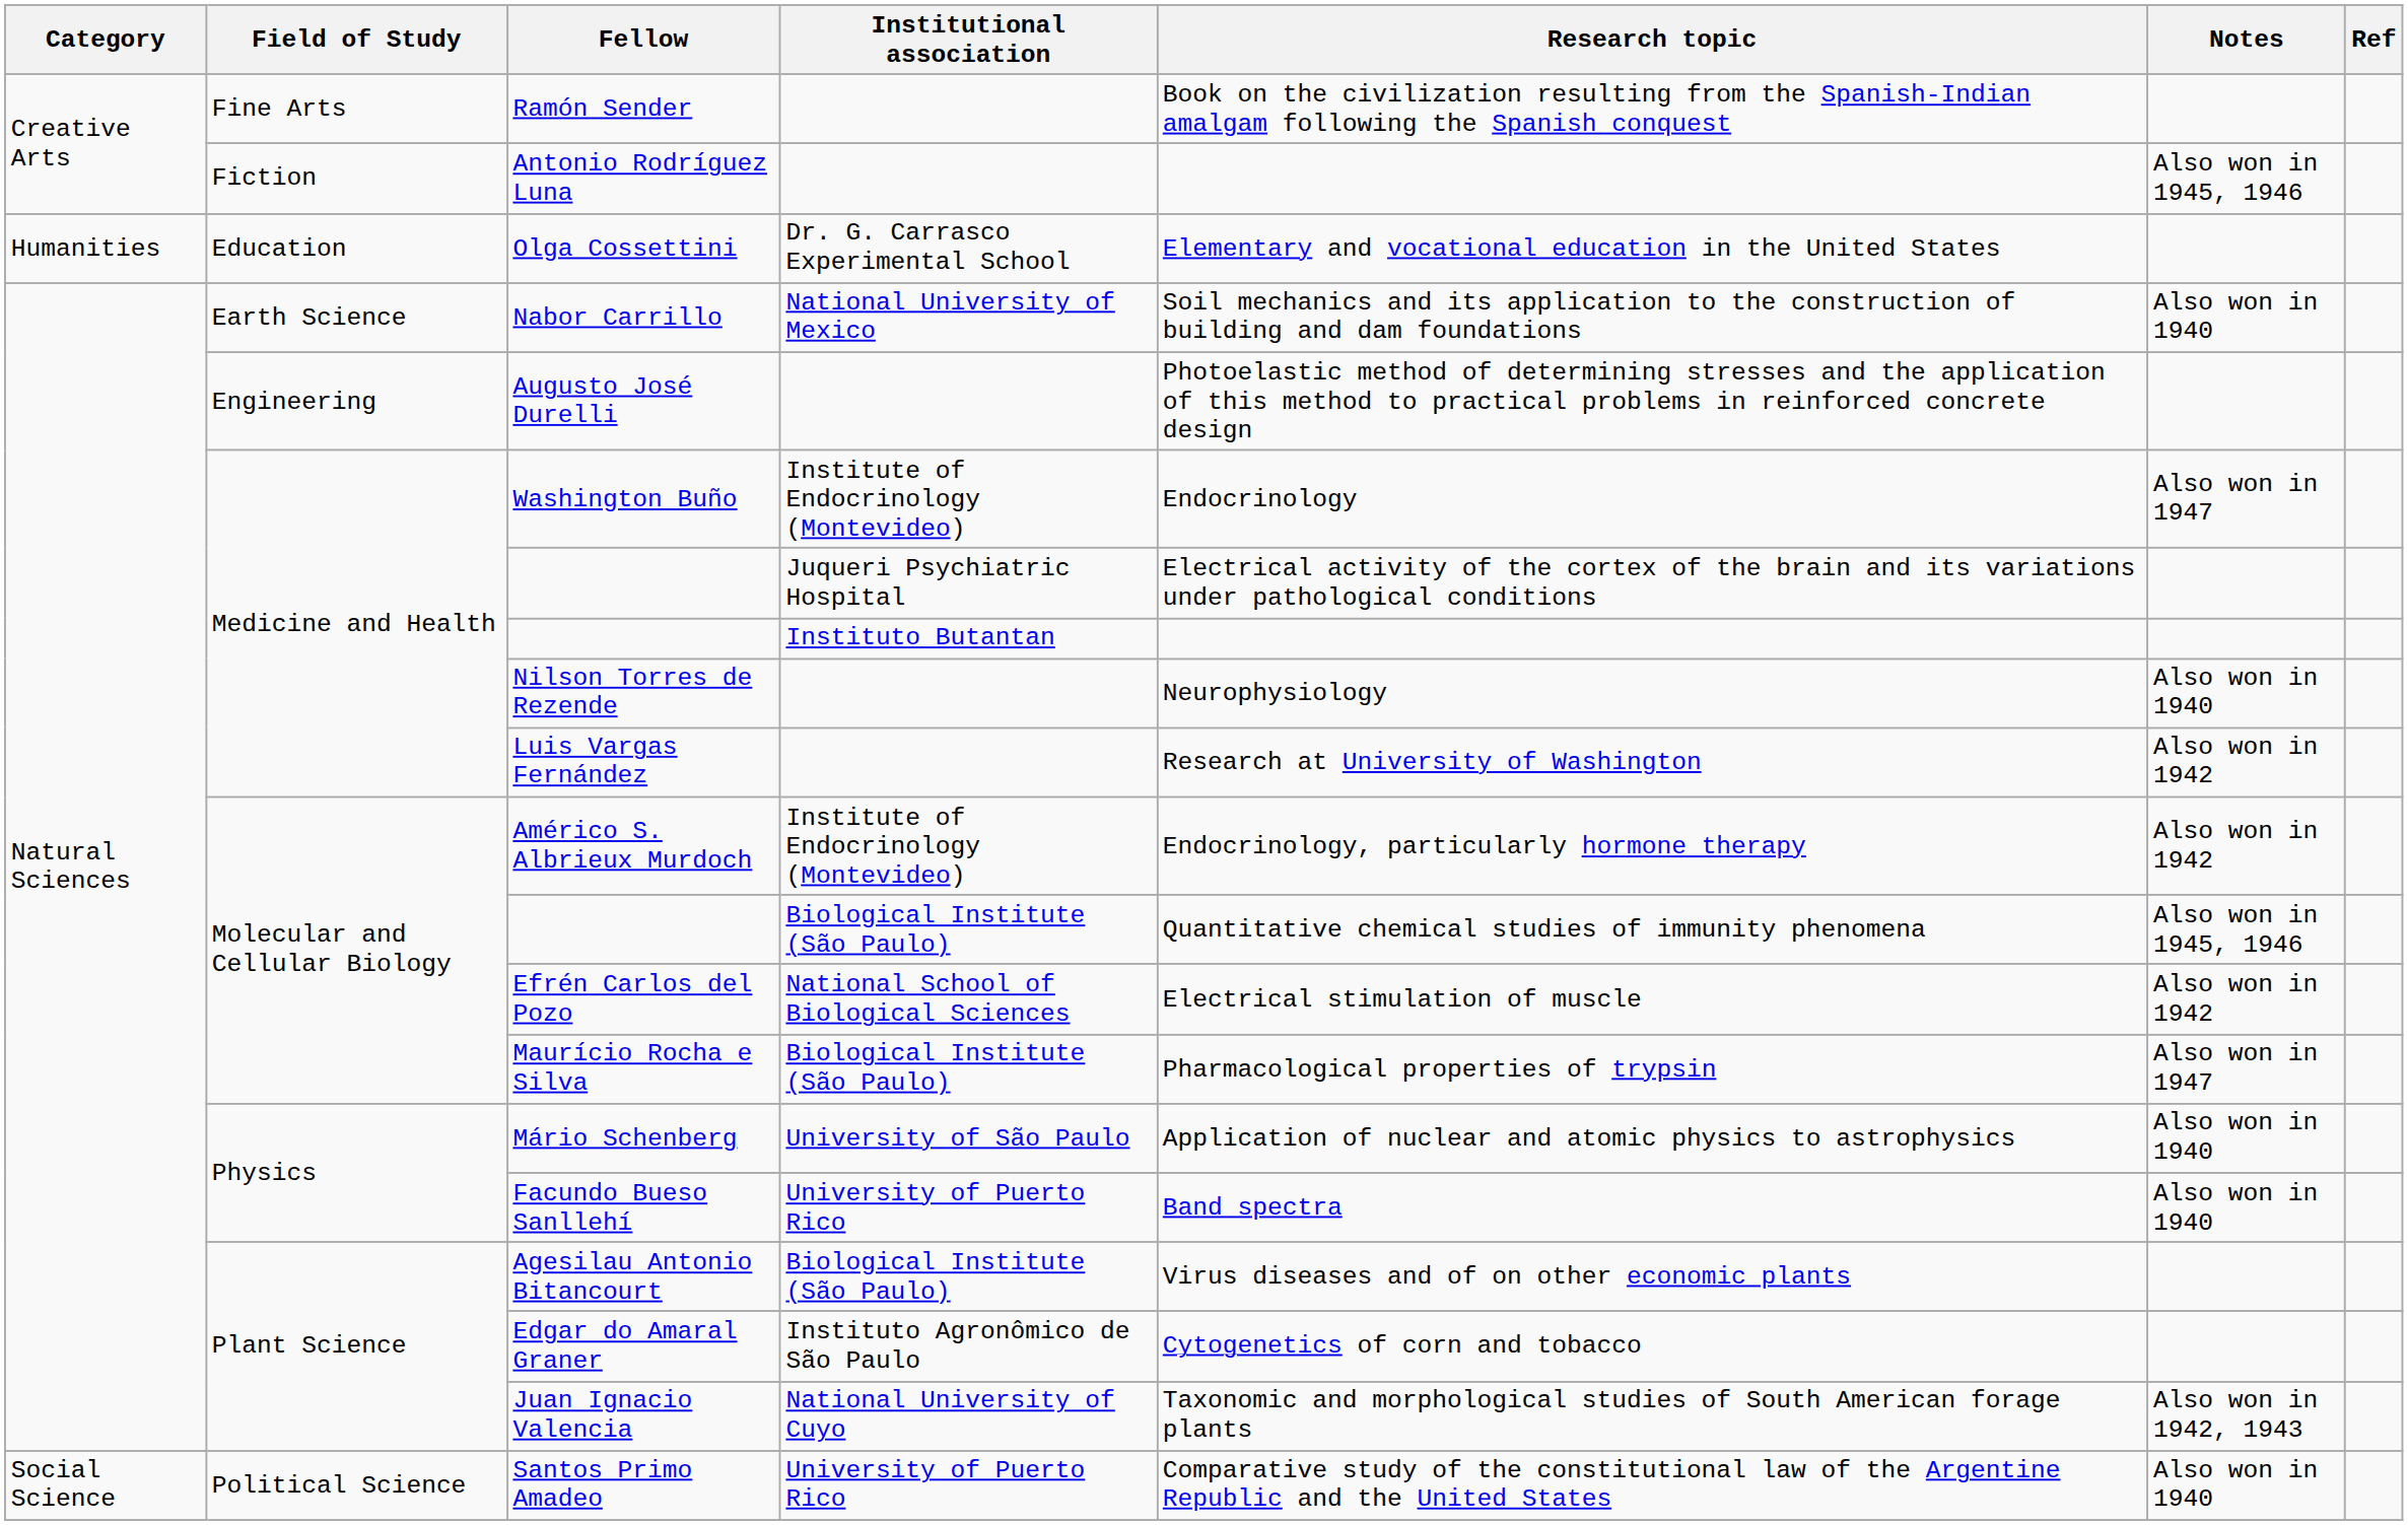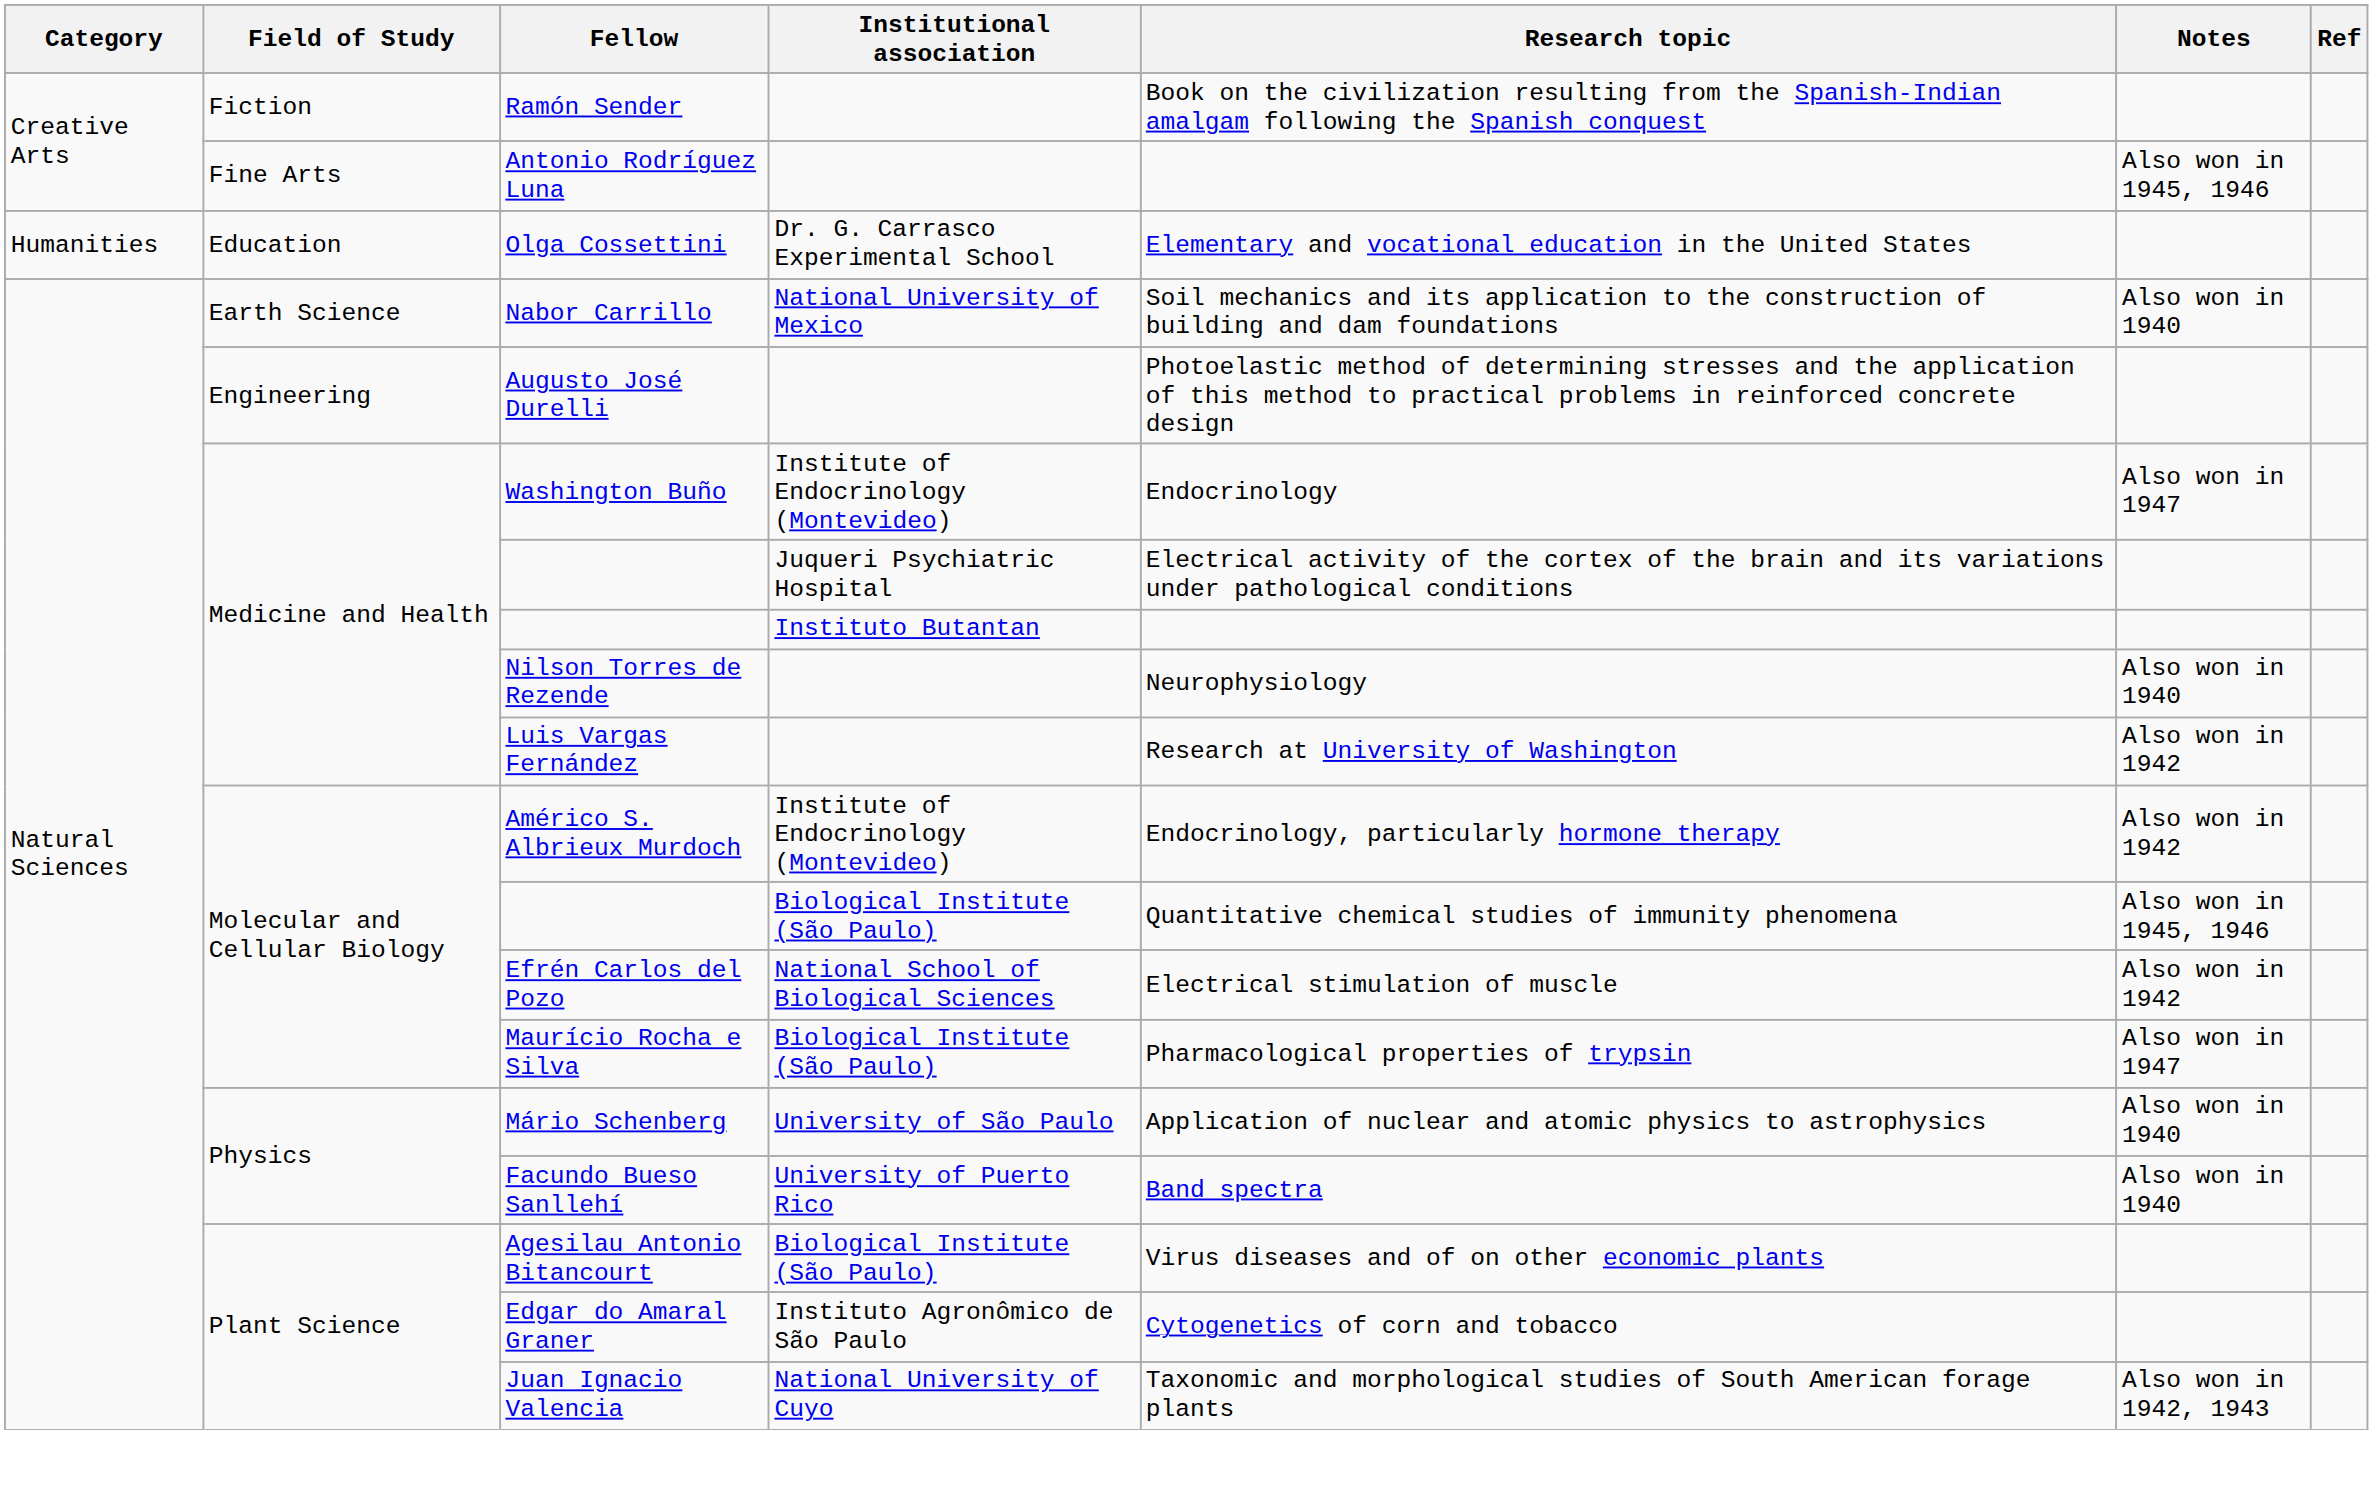Ramón Sender | Field of Study: Fine Arts -> Fiction
Antonio Rodríguez Luna | Field of Study: Fiction -> Fine Arts
- row: Social Science | Political Science | Santos Primo Amadeo | University of Puerto Rico | Comparative study of the constitutional law of the Argentine Republic and the United States | Also won in 1940
